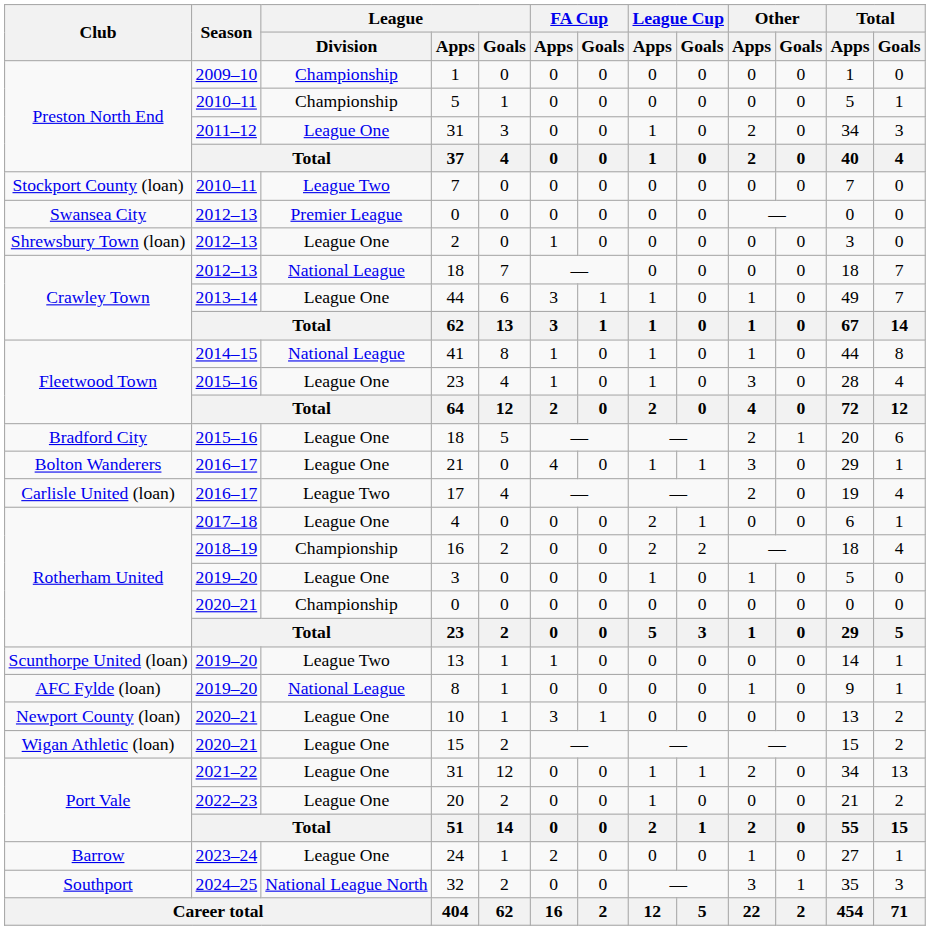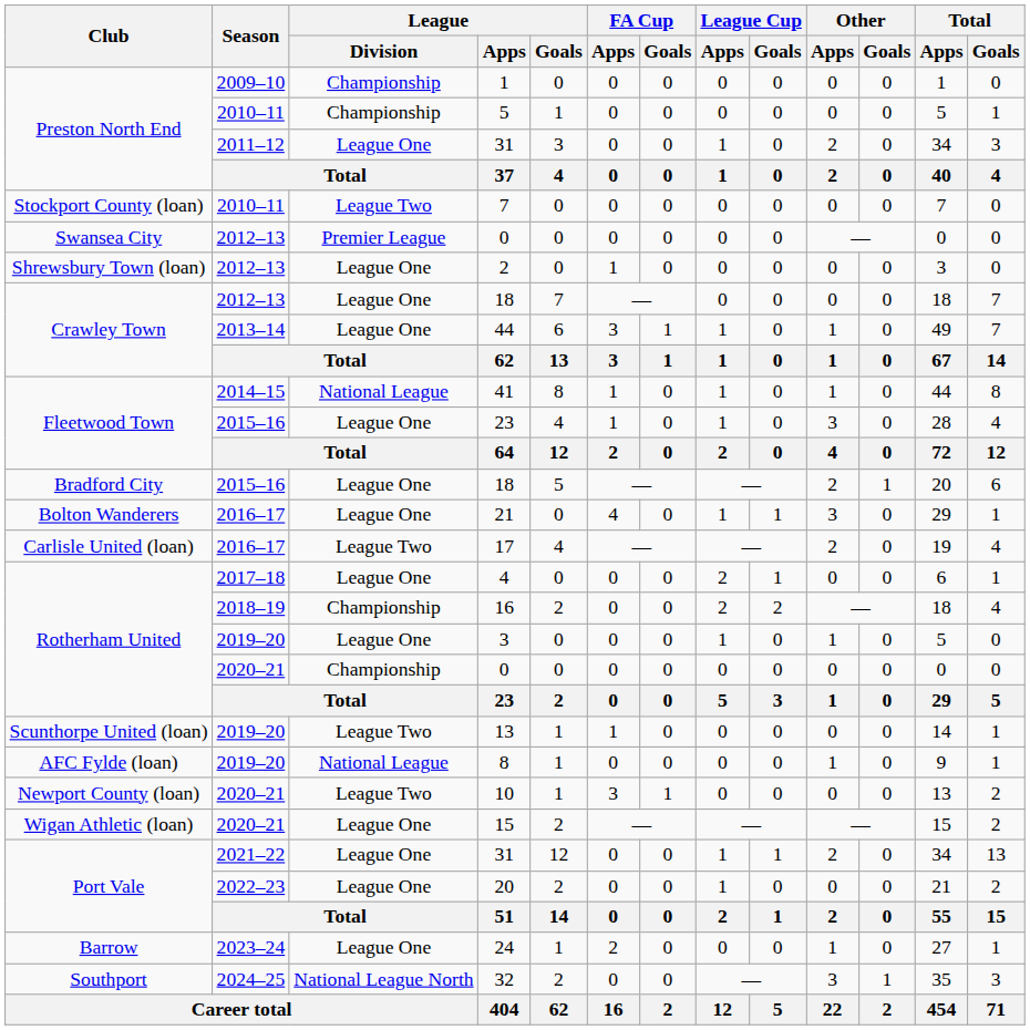Crawley Town / 18 | League / Division: National League -> League One
10 | League / Division: League One -> League Two
